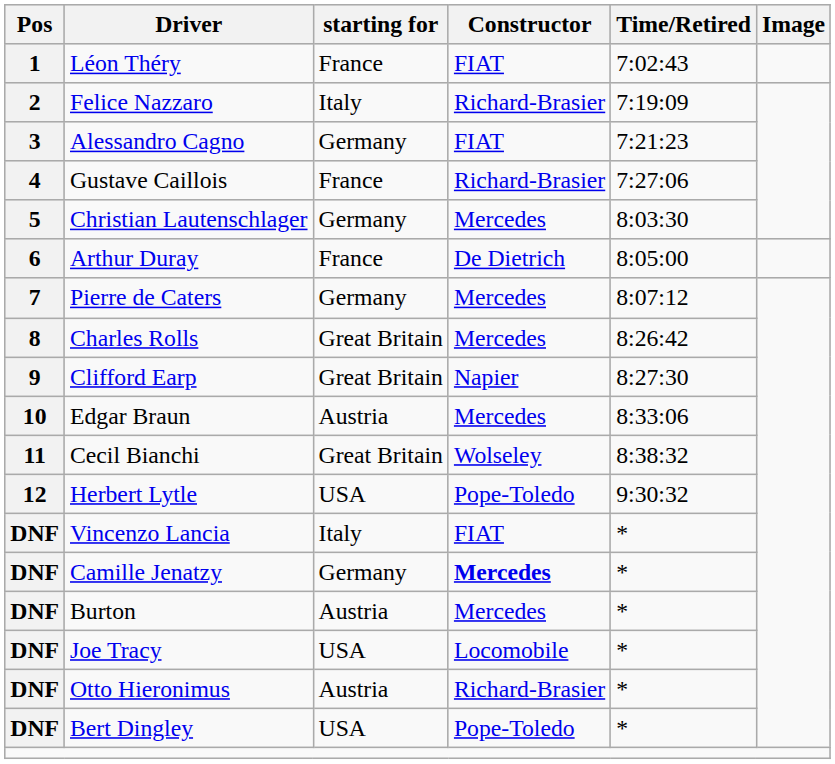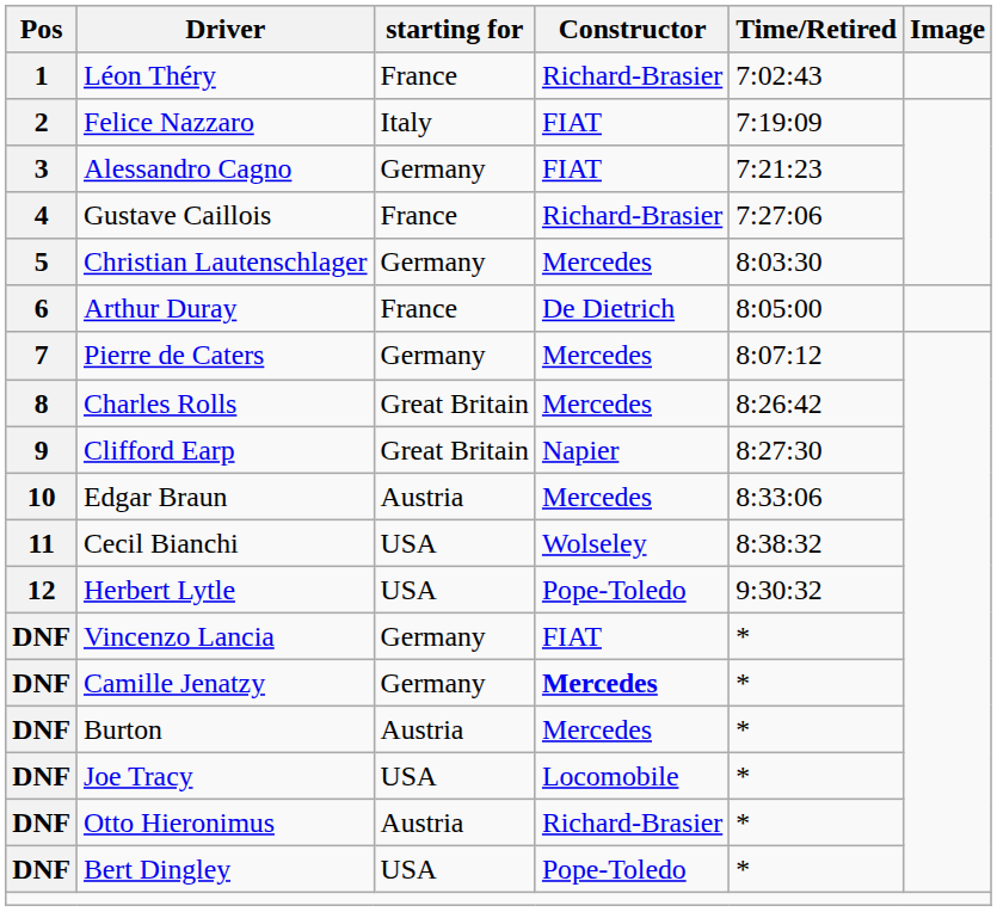Léon Théry | Constructor: FIAT -> Richard-Brasier
Felice Nazzaro | Constructor: Richard-Brasier -> FIAT
Cecil Bianchi | starting for: Great Britain -> USA
Vincenzo Lancia | starting for: Italy -> Germany
